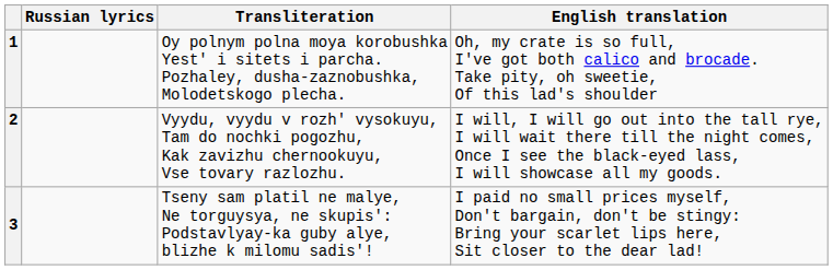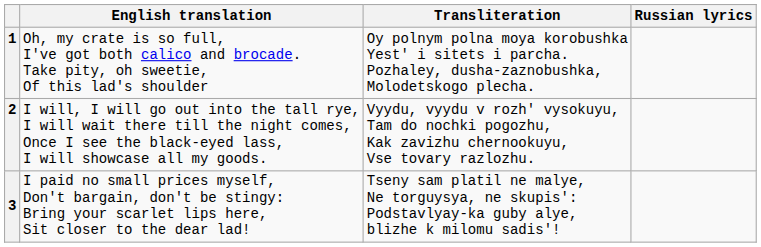columns swapped: Russian lyrics <-> English translation
